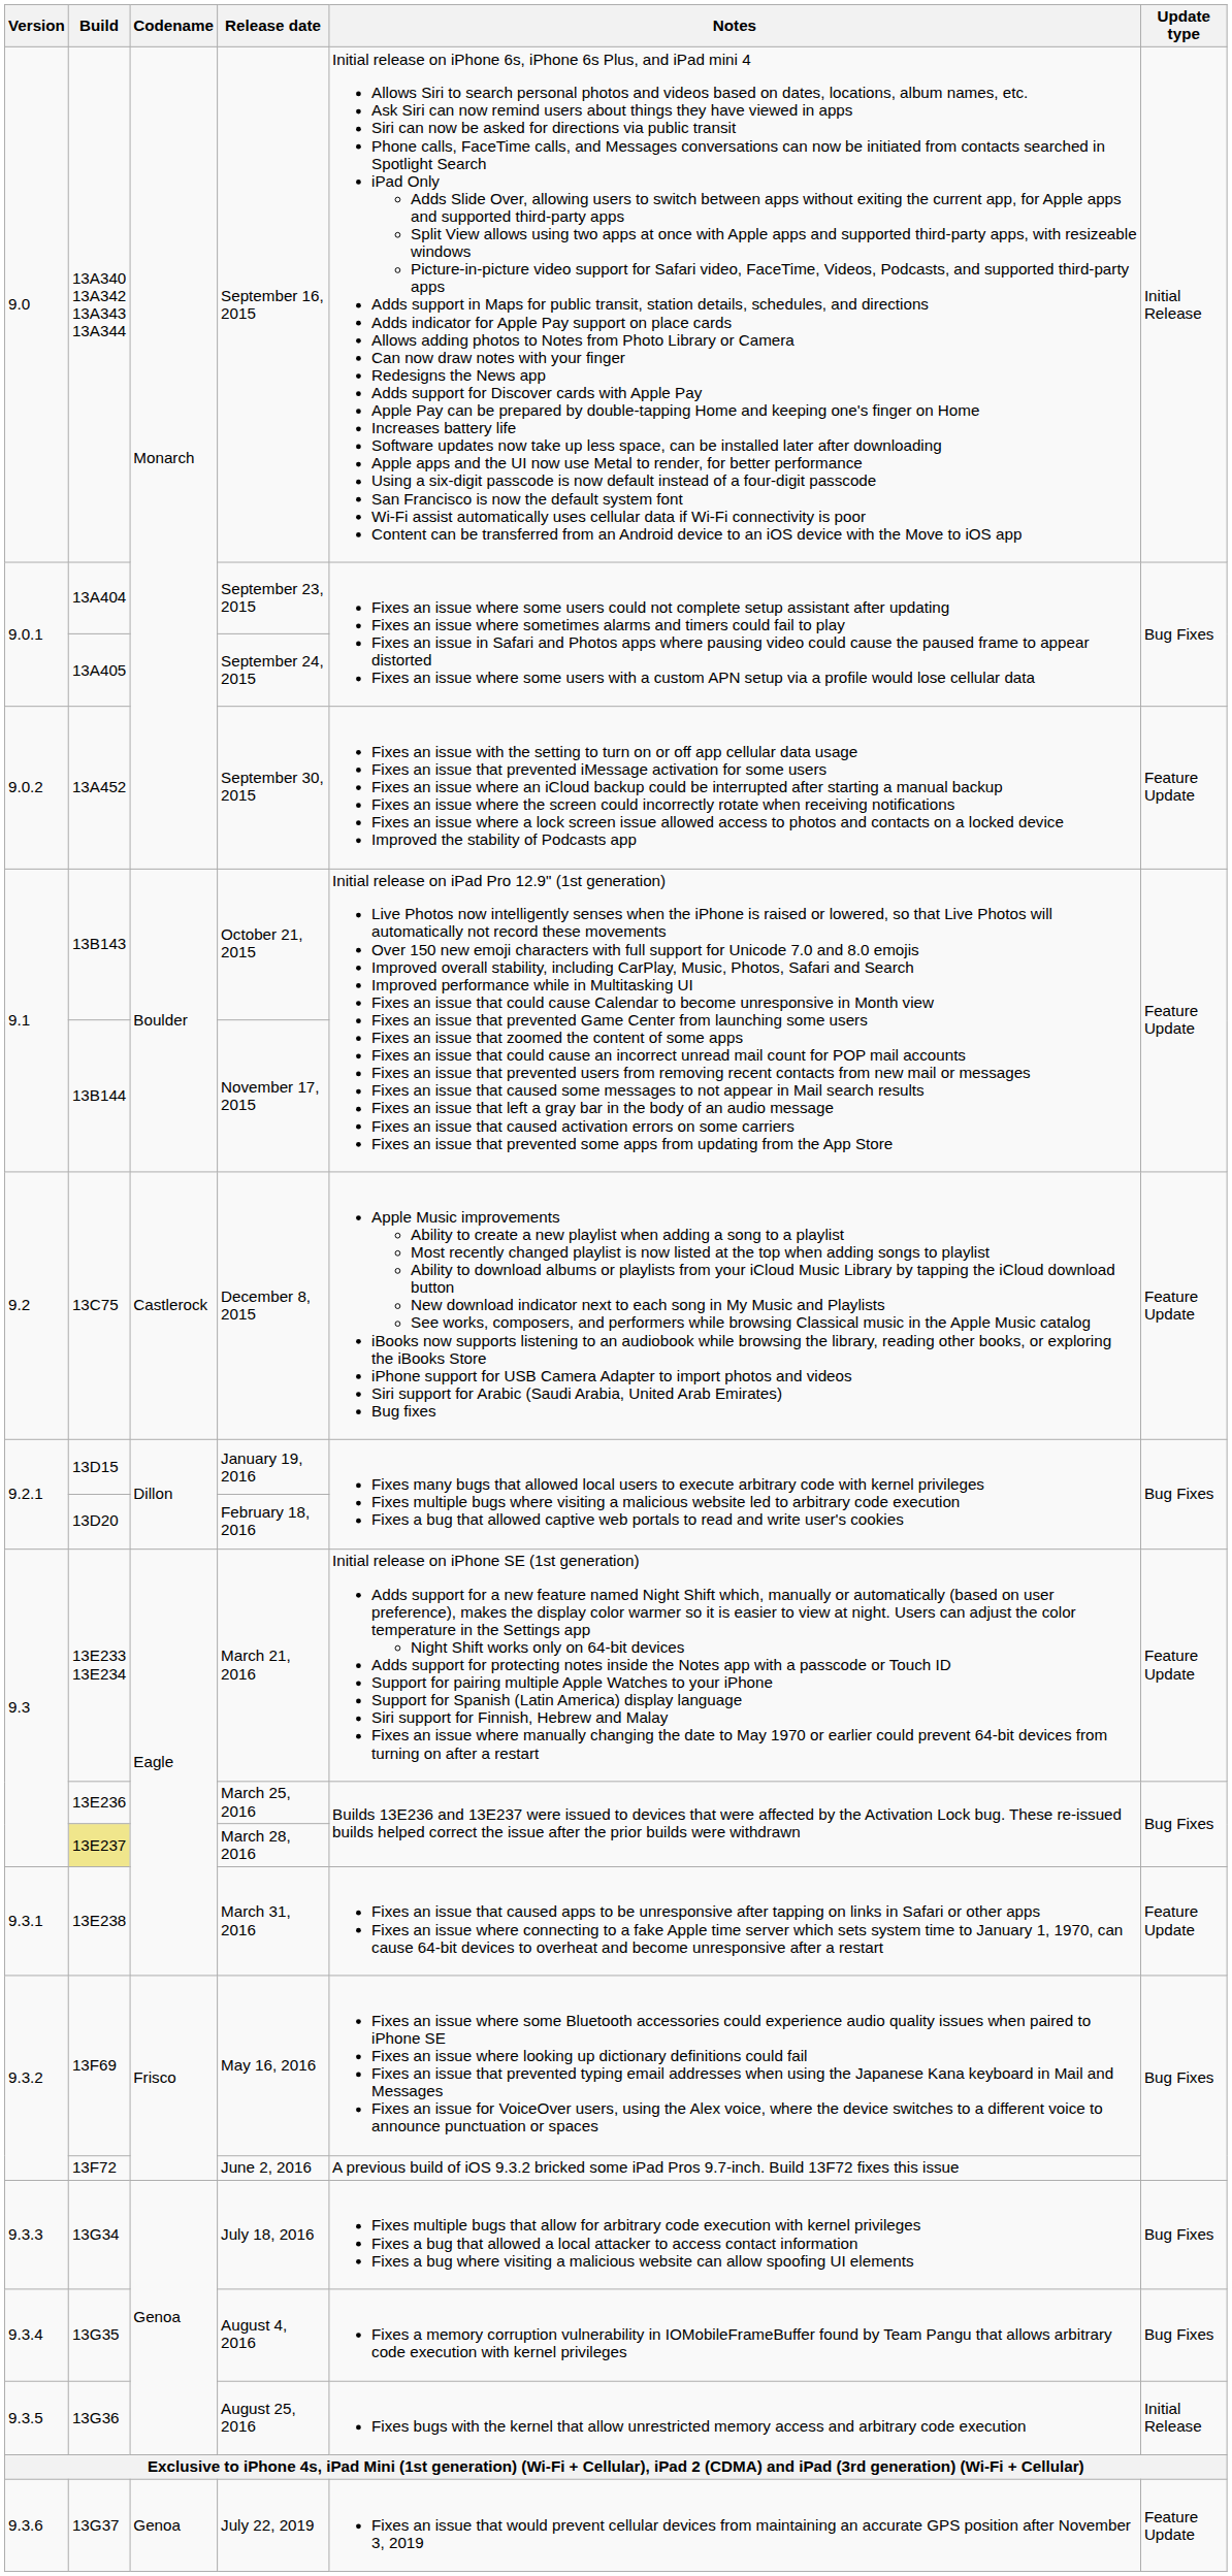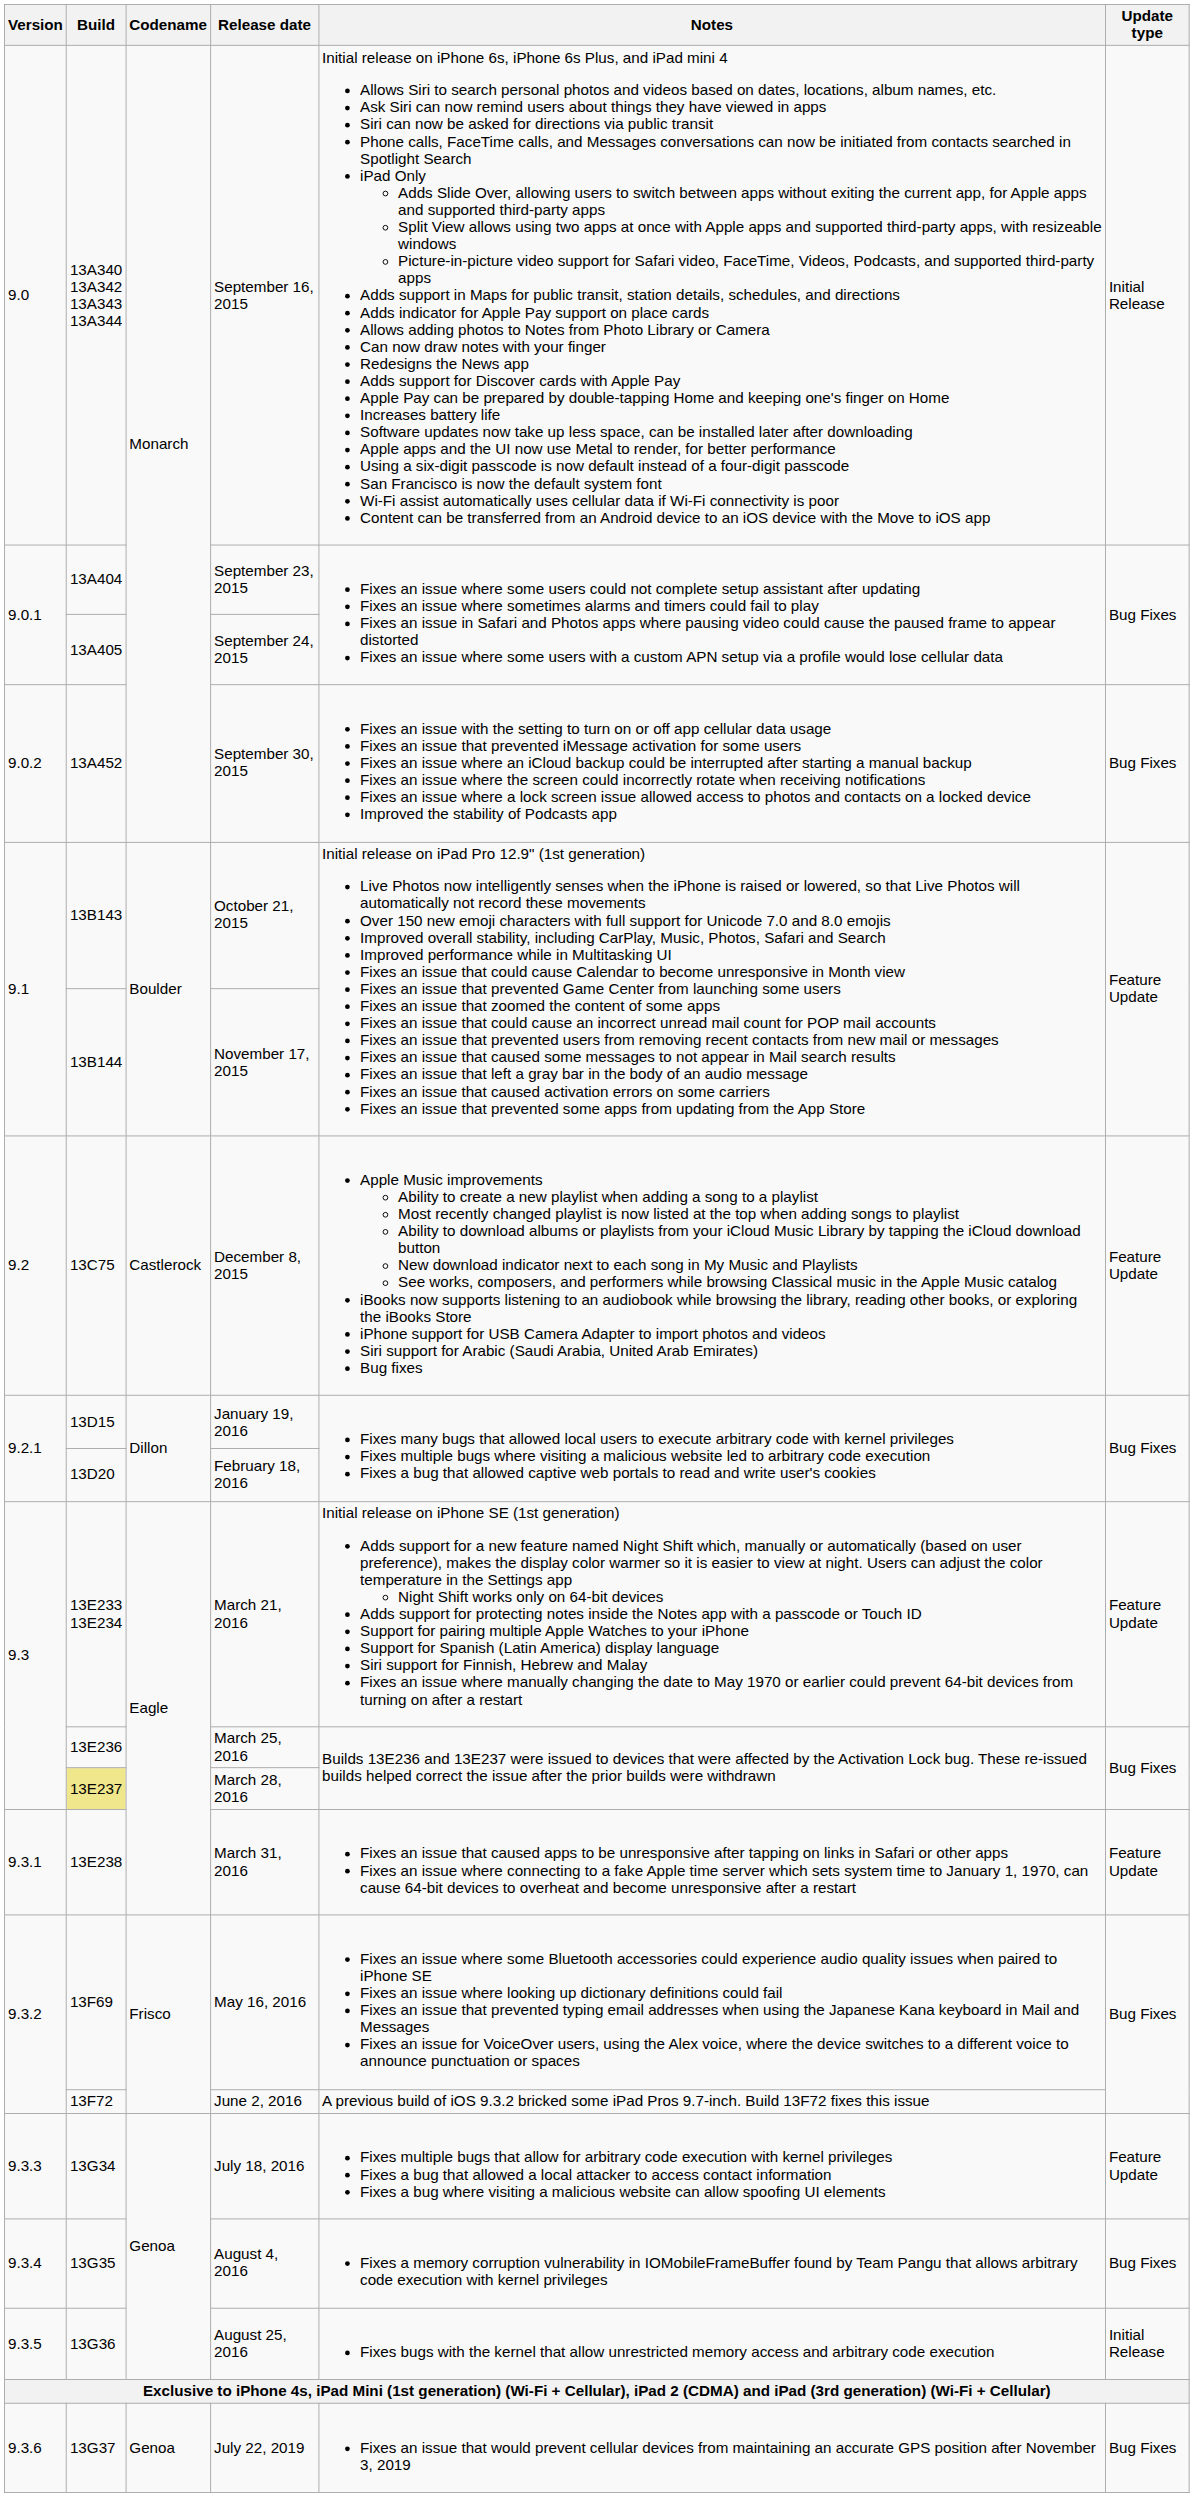September 30, 2015 | Update type: Feature Update -> Bug Fixes
July 18, 2016 | Update type: Bug Fixes -> Feature Update
July 22, 2019 | Update type: Feature Update -> Bug Fixes
